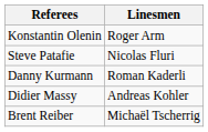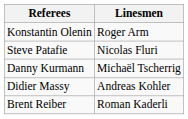Danny Kurmann | Linesmen: Roman Kaderli -> Michaël Tscherrig
Brent Reiber | Linesmen: Michaël Tscherrig -> Roman Kaderli
